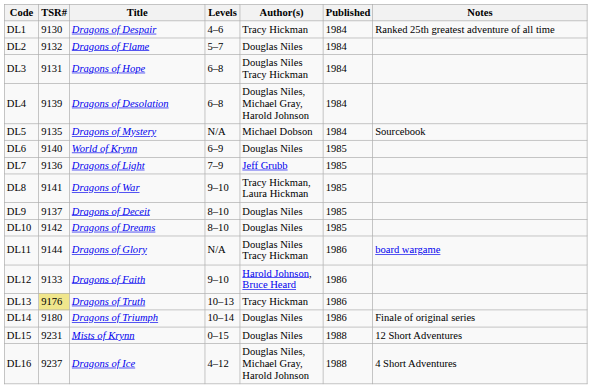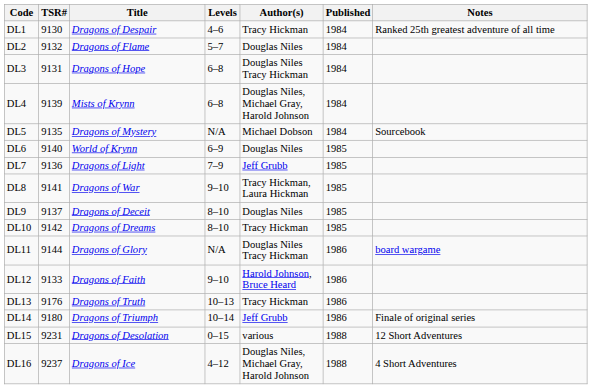DL4 | Title: Dragons of Desolation -> Mists of Krynn
DL10 | Author(s): Douglas Niles -> Tracy Hickman
DL13 | TSR#: khaki background -> no background
DL14 | Author(s): Douglas Niles -> Jeff Grubb
DL15 | Title: Mists of Krynn -> Dragons of Desolation
DL15 | Author(s): Douglas Niles -> various
